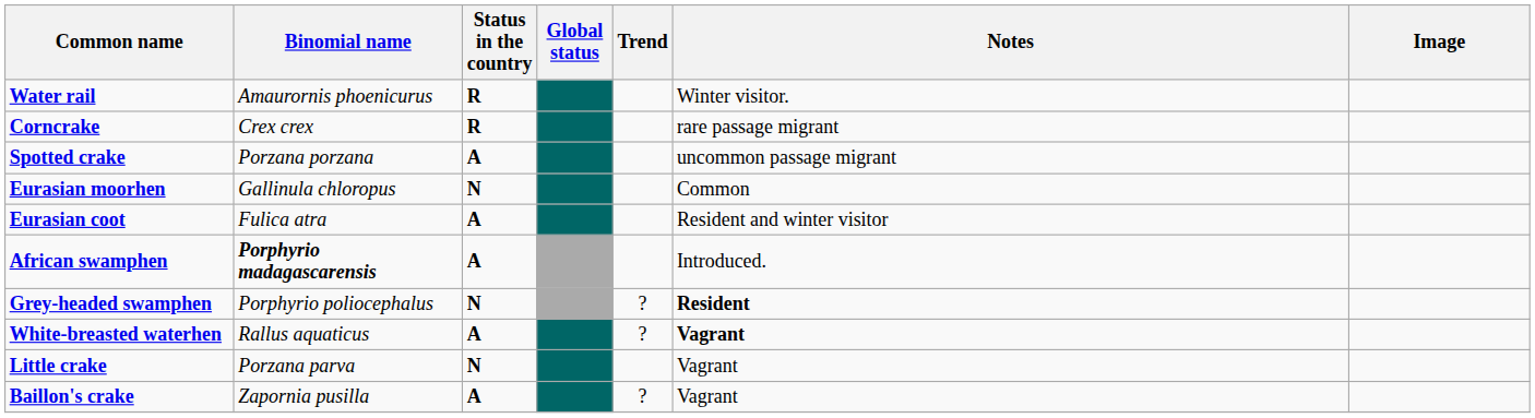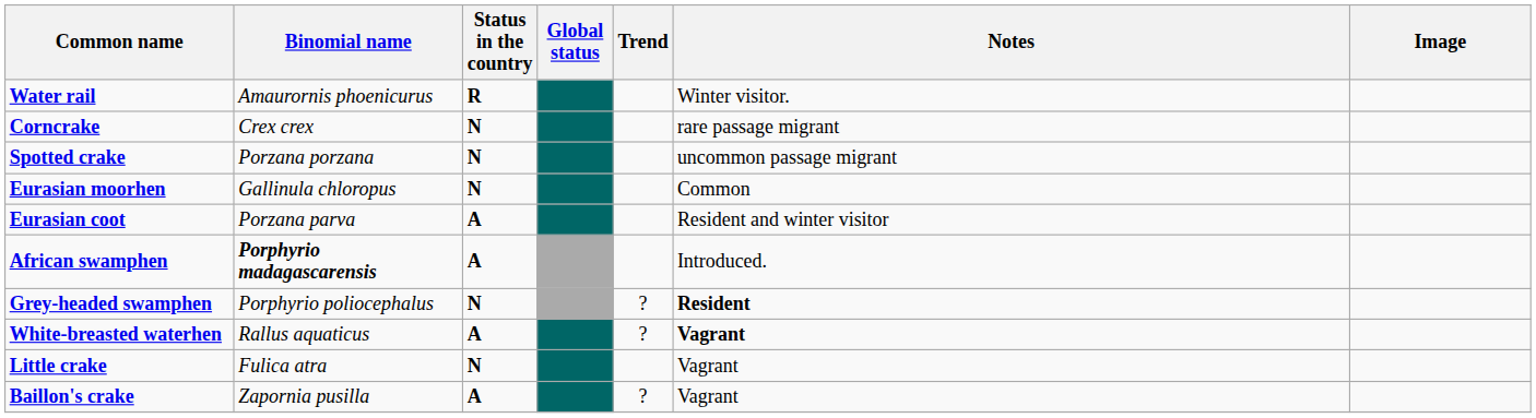Corncrake | Status in the country: R -> N
Spotted crake | Status in the country: A -> N
Eurasian coot | Binomial name: Fulica atra -> Porzana parva
Little crake | Binomial name: Porzana parva -> Fulica atra
